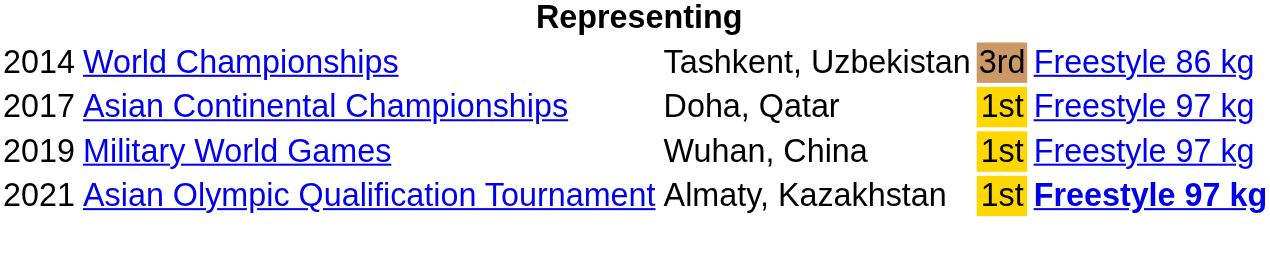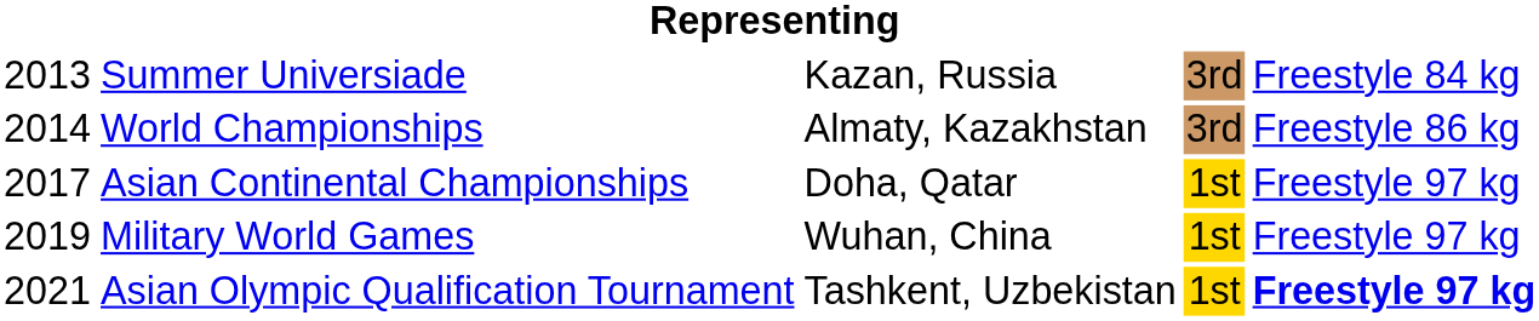+ row: 2013 | Summer Universiade | Kazan, Russia | 3rd | Freestyle 84 kg
World Championships | column 3: Tashkent, Uzbekistan -> Almaty, Kazakhstan
Asian Olympic Qualification Tournament | column 3: Almaty, Kazakhstan -> Tashkent, Uzbekistan
